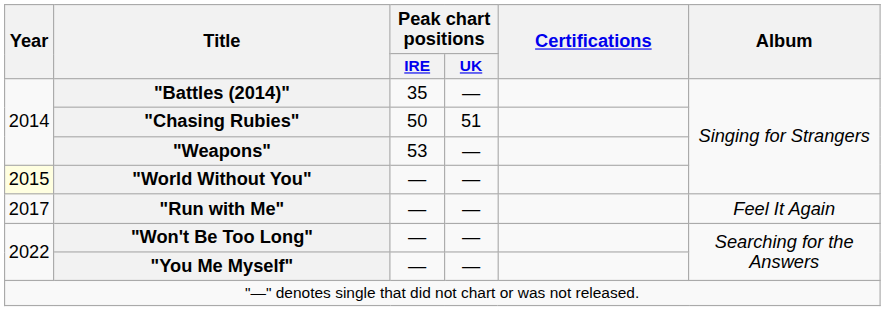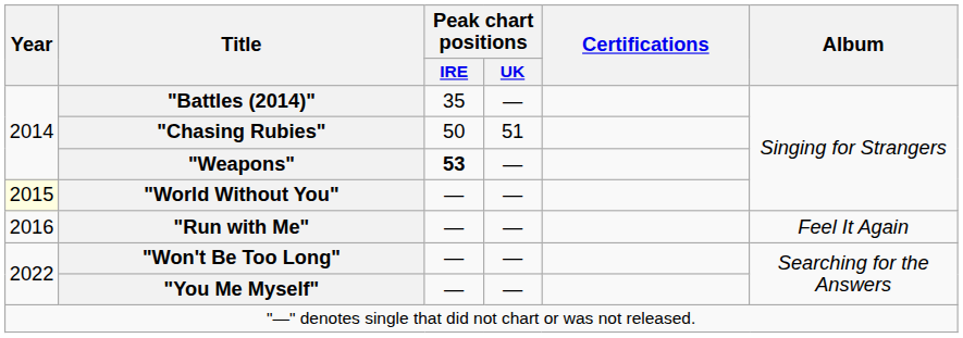"Weapons" | Peak chart positions / IRE: normal -> bold
"Run with Me" | Year: 2017 -> 2016
